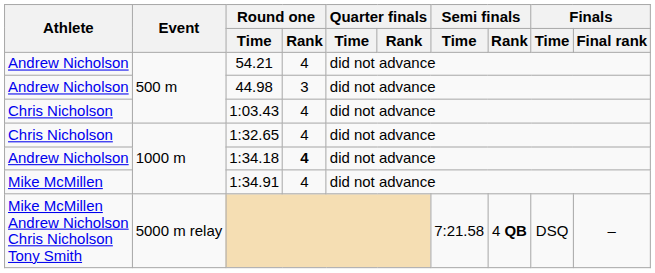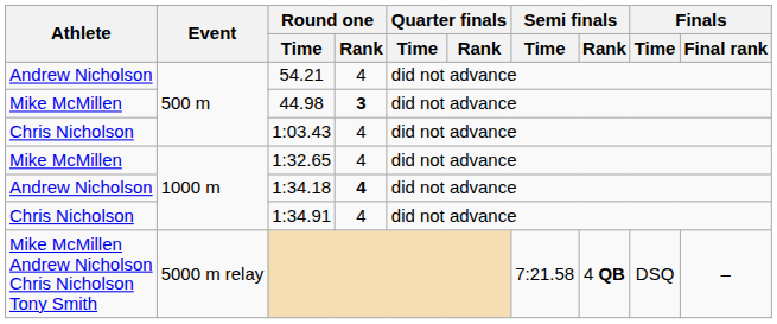44.98 | Athlete: Andrew Nicholson -> Mike McMillen
44.98 | Round one / Rank: normal -> bold
1:32.65 | Athlete: Chris Nicholson -> Mike McMillen
1:34.91 | Athlete: Mike McMillen -> Chris Nicholson
